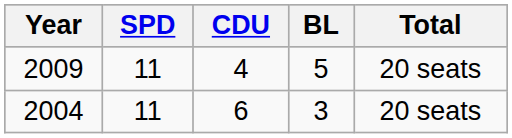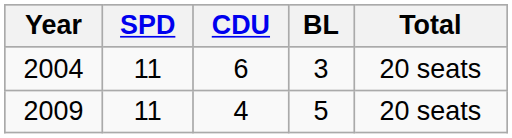rows swapped: 2009 <-> 2004
